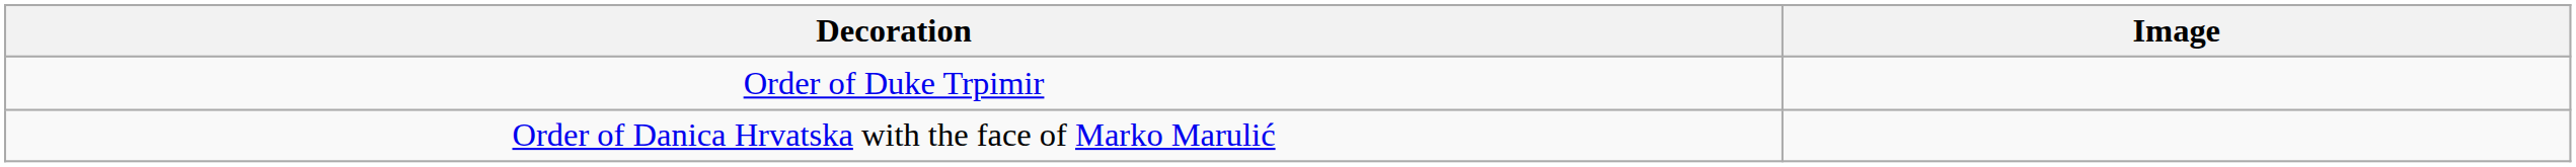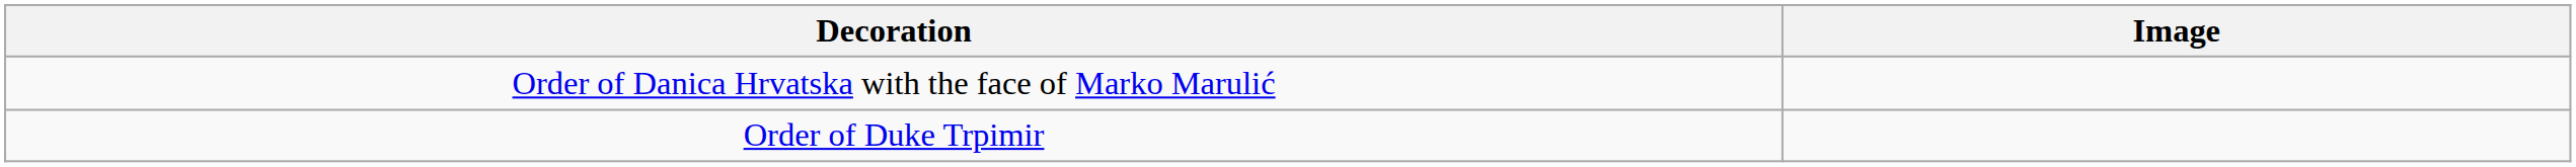rows swapped: Order of Duke Trpimir <-> Order of Danica Hrvatska with the face of Marko Marulić
